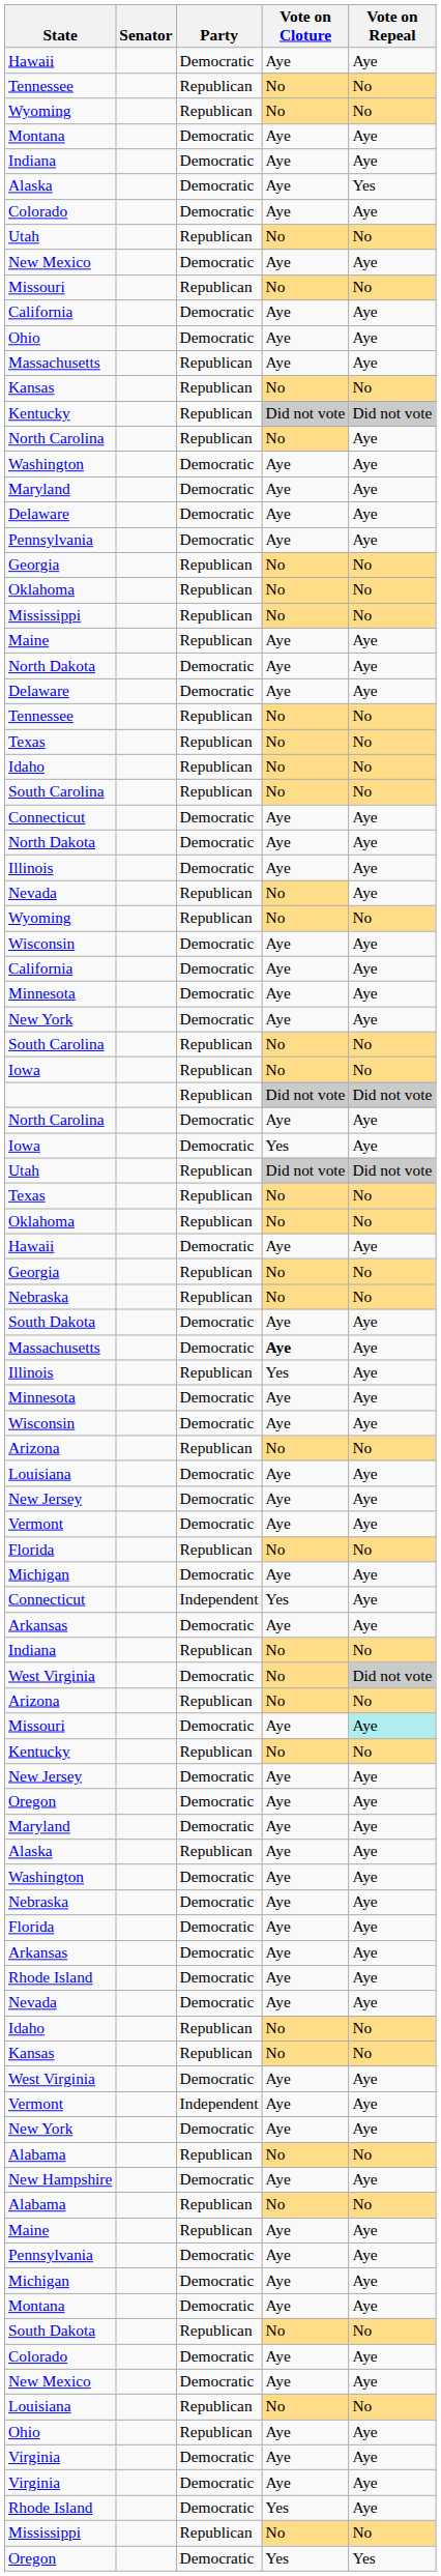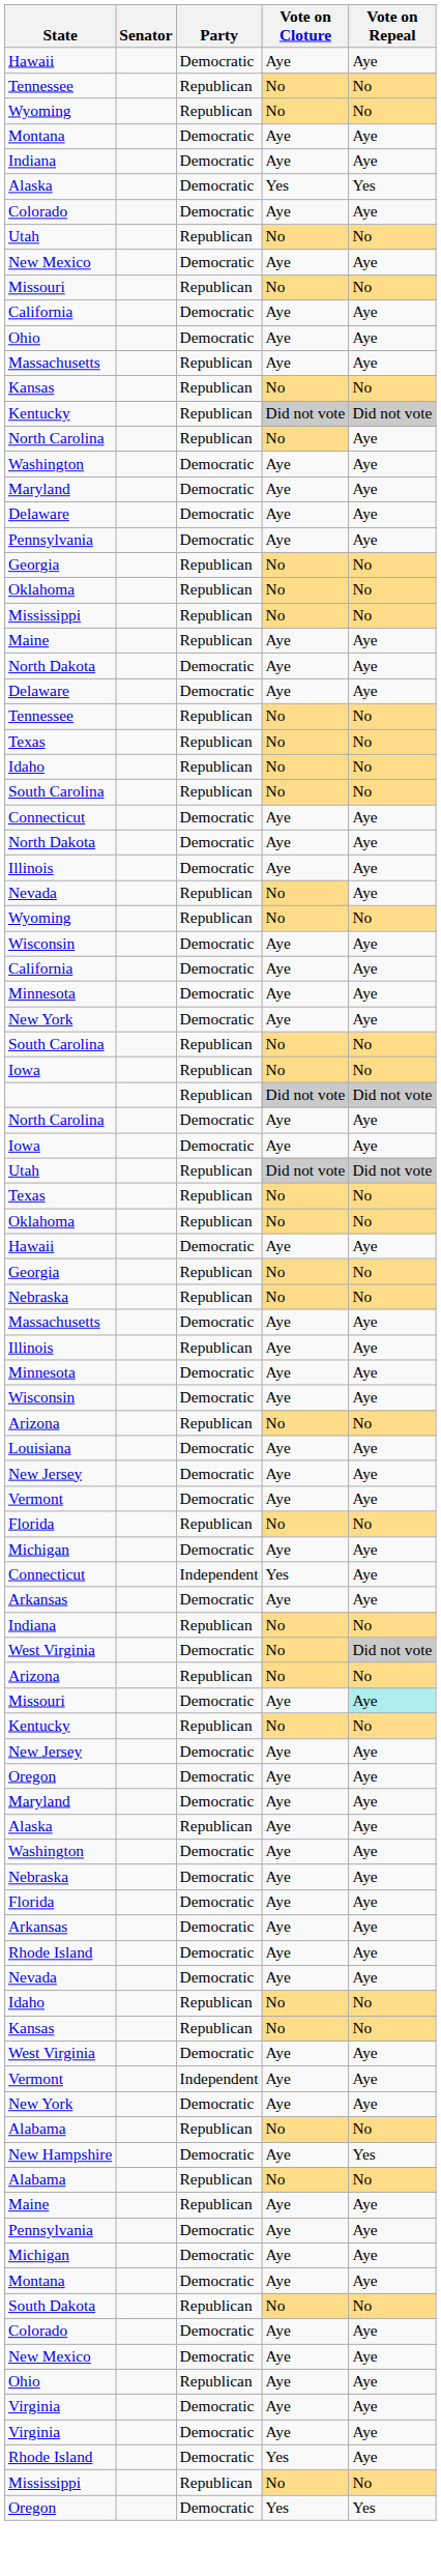Alaska / Democratic | Vote on Cloture: Aye -> Yes
Iowa / Democratic | Vote on Cloture: Yes -> Aye
- row: South Dakota | Democratic | Aye | Aye
Massachusetts / Democratic | Vote on Cloture: bold -> normal
Illinois / Republican | Vote on Cloture: Yes -> Aye
New Hampshire | Vote on Repeal: Aye -> Yes
- row: Louisiana | Republican | No | No
